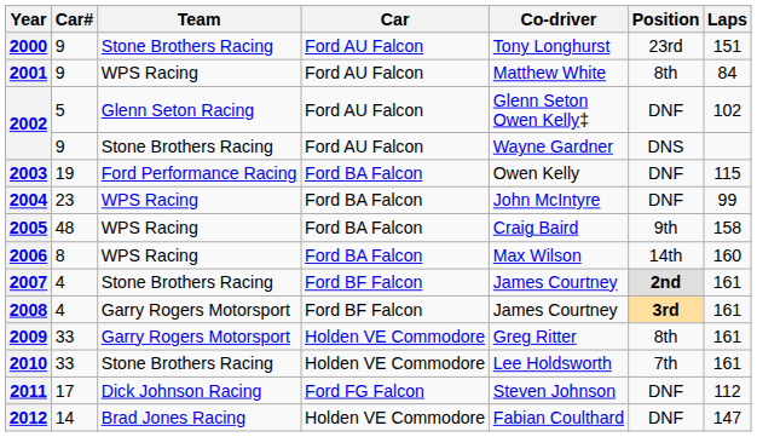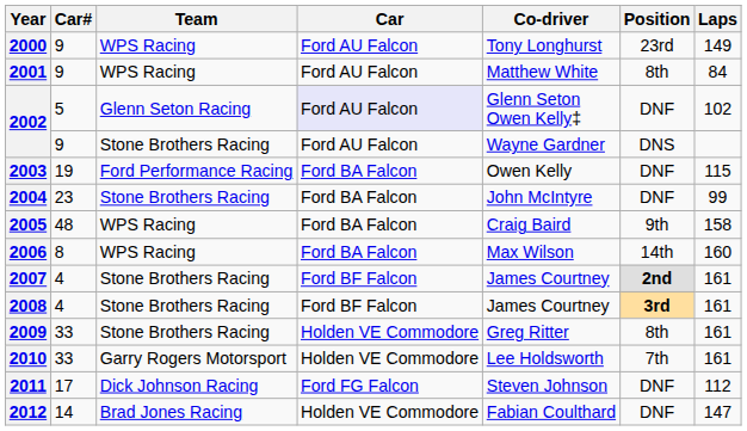2000 | Team: Stone Brothers Racing -> WPS Racing
2000 | Laps: 151 -> 149
2002 / 5 | Car: no background -> lavender background
2004 | Team: WPS Racing -> Stone Brothers Racing
2008 | Team: Garry Rogers Motorsport -> Stone Brothers Racing
2009 | Team: Garry Rogers Motorsport -> Stone Brothers Racing
2010 | Team: Stone Brothers Racing -> Garry Rogers Motorsport
